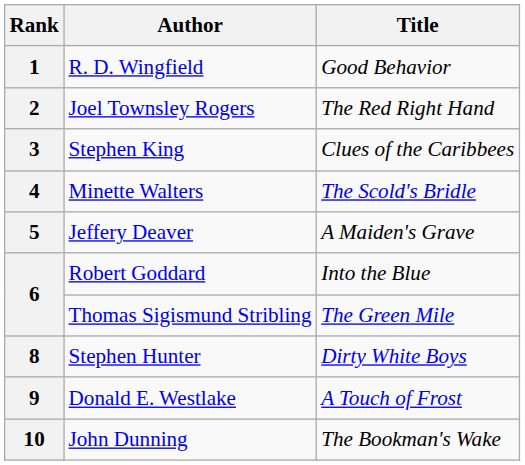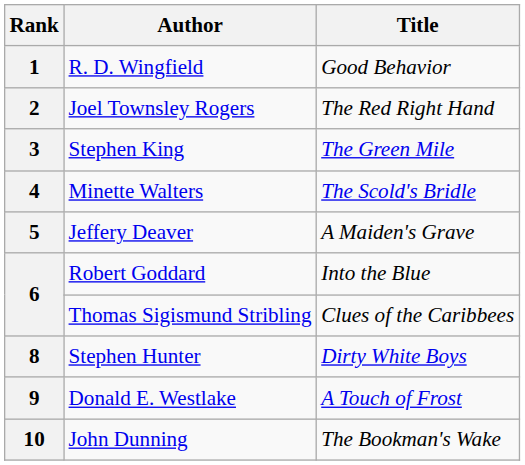3 | Title: Clues of the Caribbees -> The Green Mile
6 / Thomas Sigismund Stribling | Title: The Green Mile -> Clues of the Caribbees
